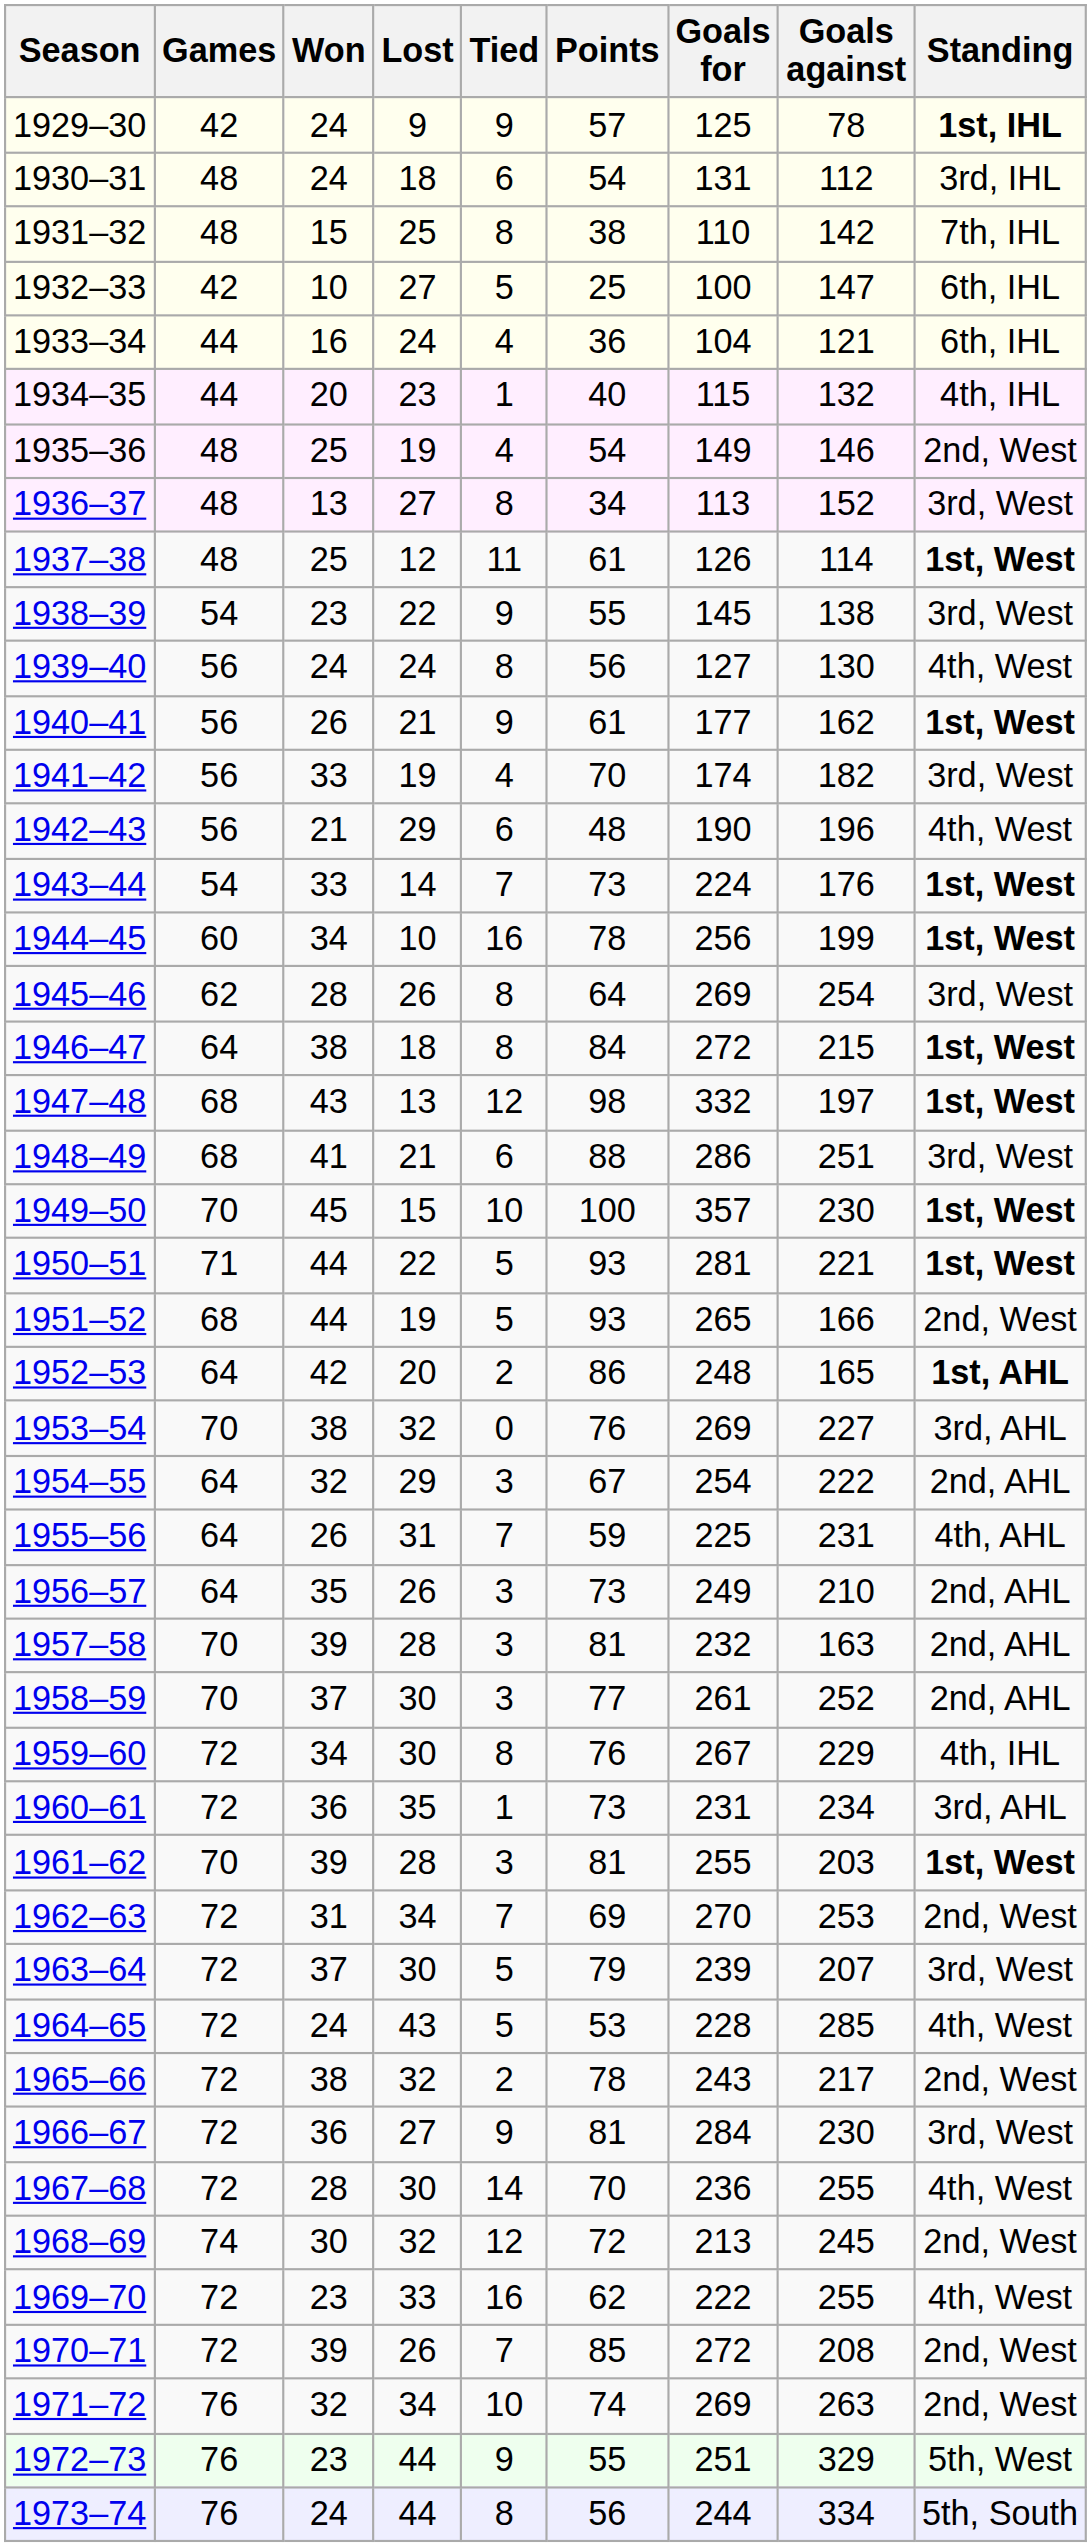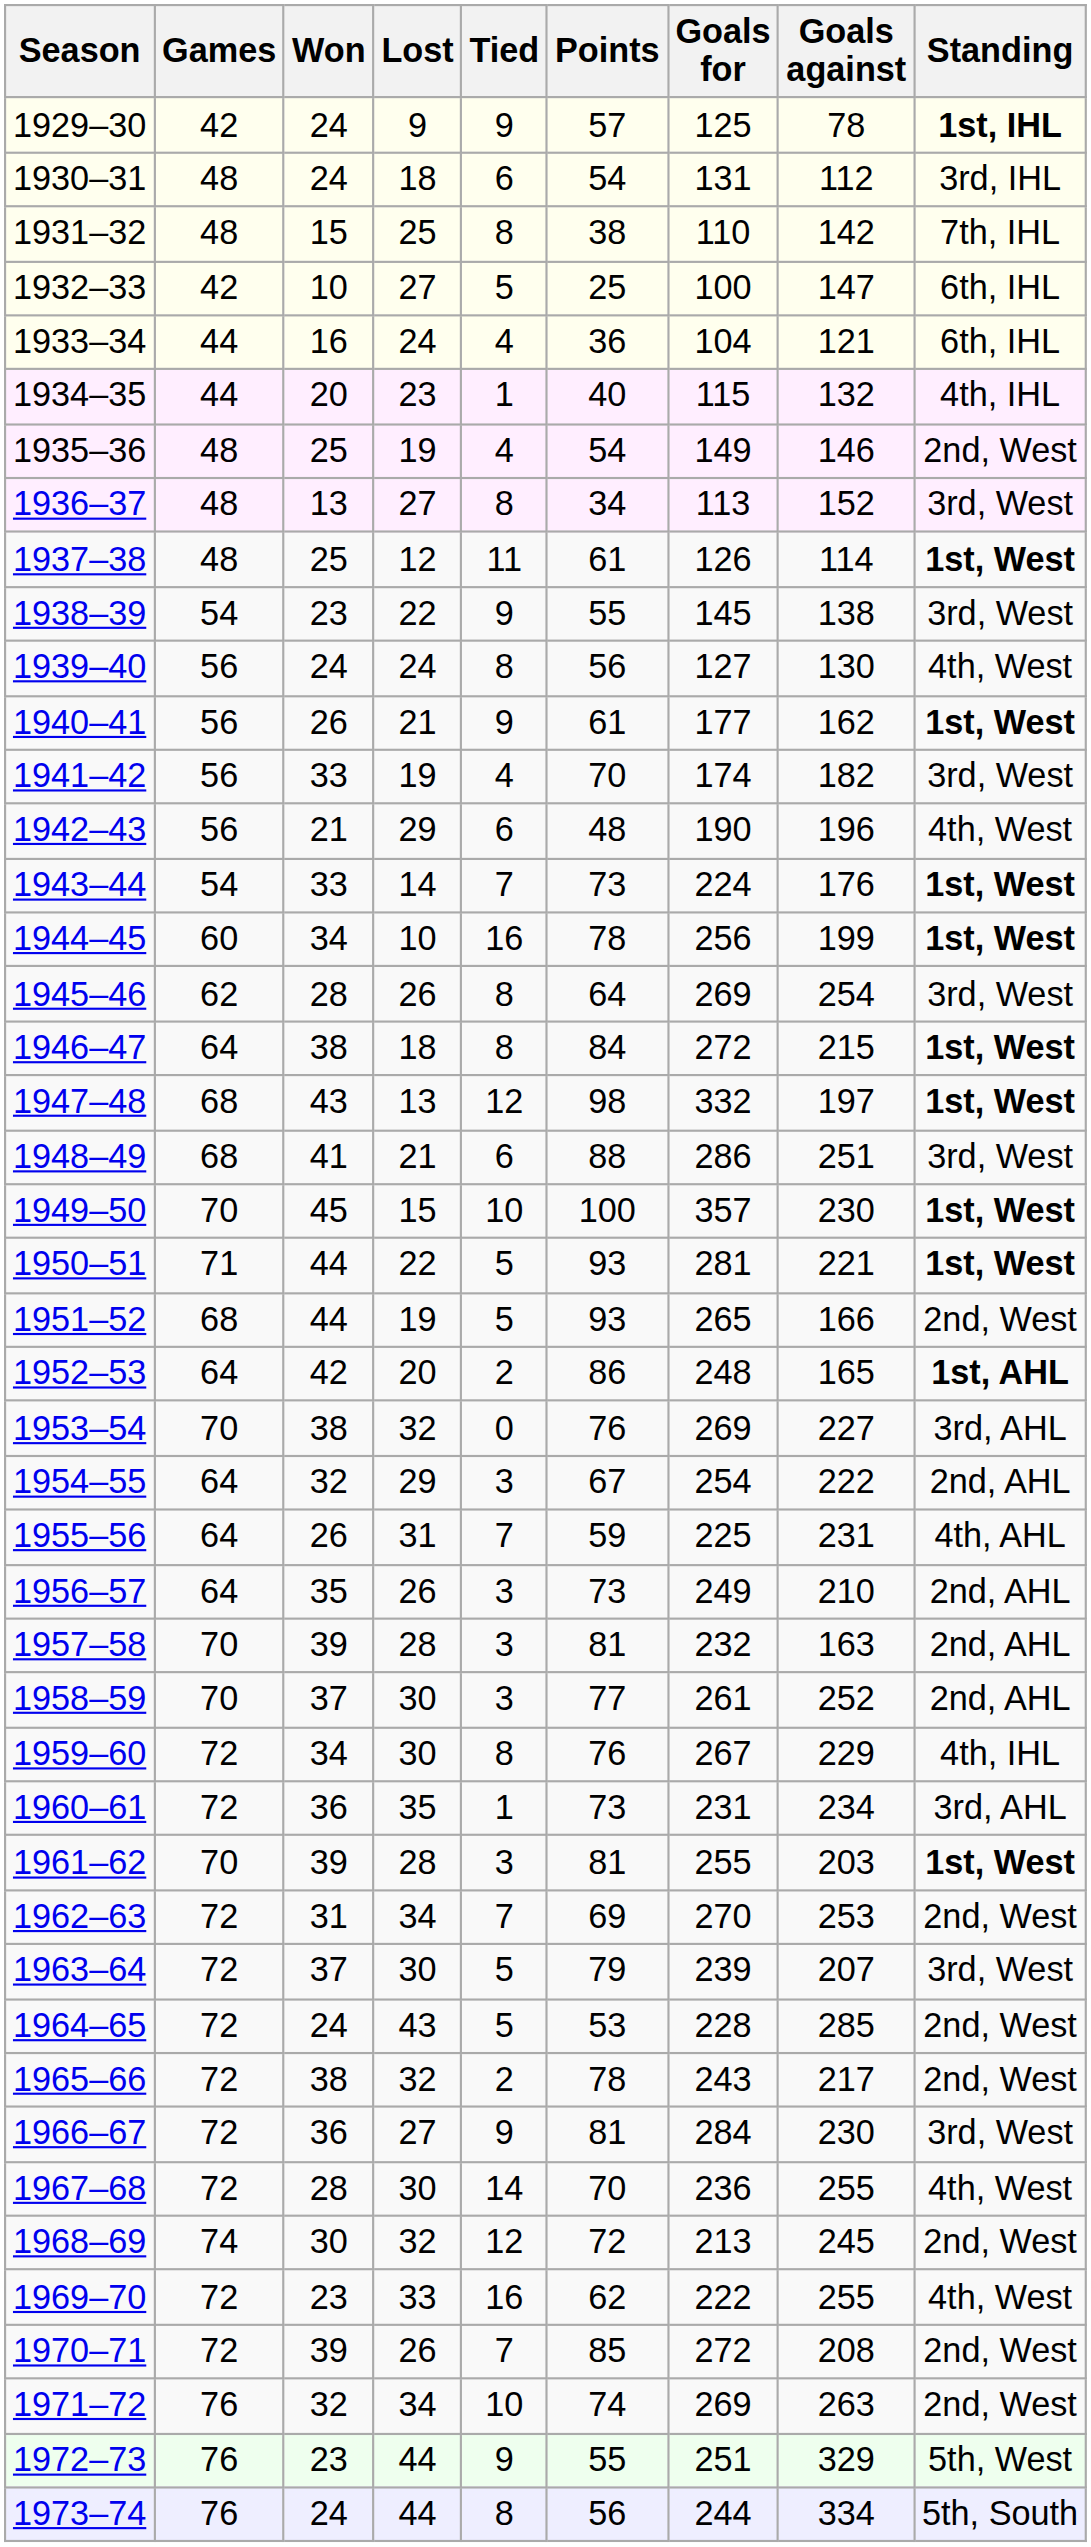1964–65 | Standing: 4th, West -> 2nd, West
